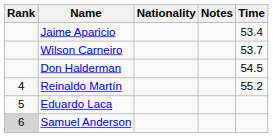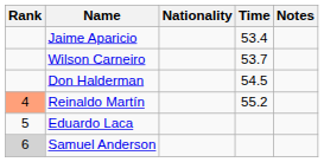columns swapped: Time <-> Notes
Reinaldo Martín | Rank: no background -> lightsalmon background
